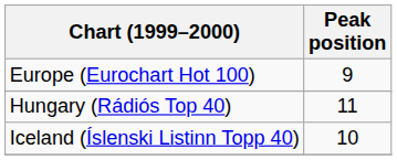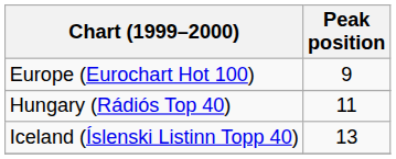Iceland (Íslenski Listinn Topp 40) | Peak position: 10 -> 13
